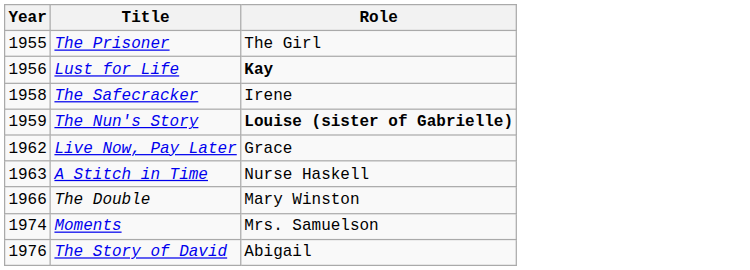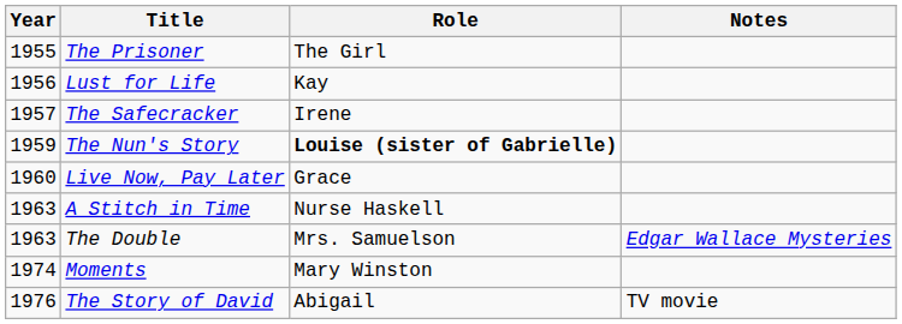+ column: Notes | Edgar Wallace Mysteries | TV movie
Lust for Life | Role: bold -> normal
The Safecracker | Year: 1958 -> 1957
Live Now, Pay Later | Year: 1962 -> 1960
The Double | Year: 1966 -> 1963
The Double | Role: Mary Winston -> Mrs. Samuelson
Moments | Role: Mrs. Samuelson -> Mary Winston
